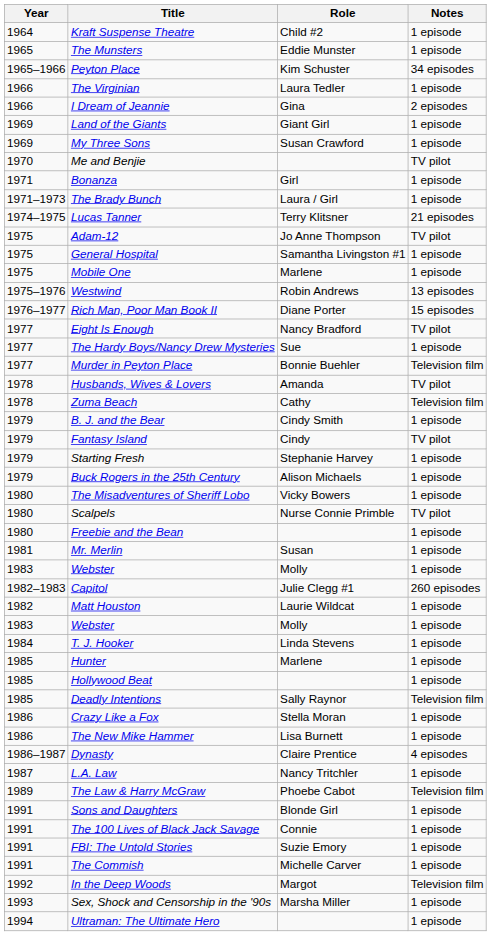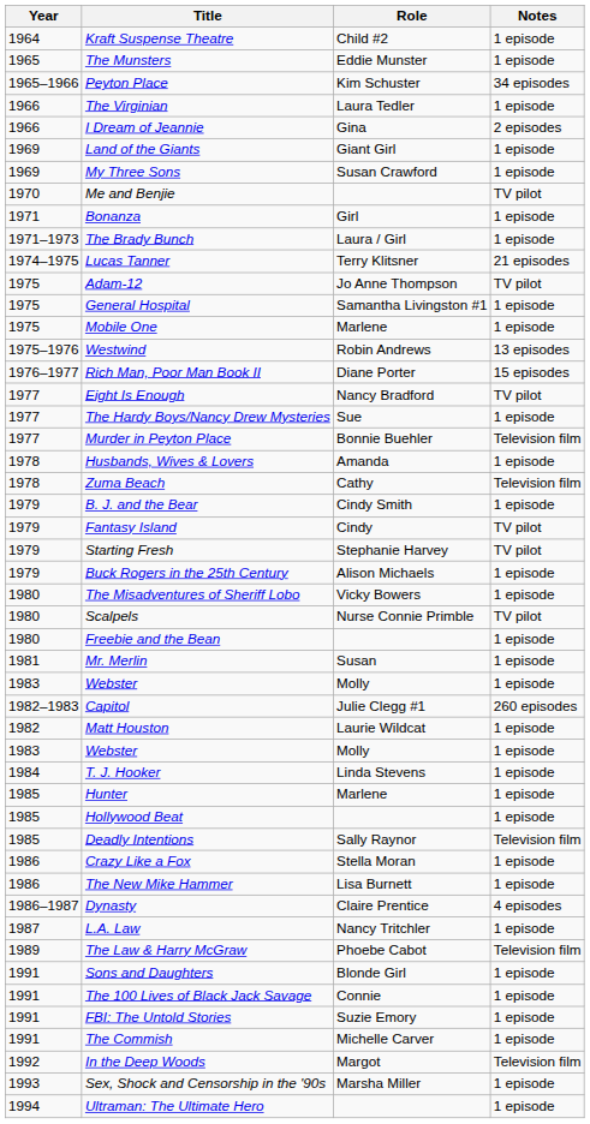Husbands, Wives & Lovers | Notes: TV pilot -> 1 episode
Starting Fresh | Notes: 1 episode -> TV pilot
